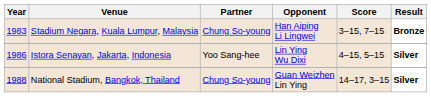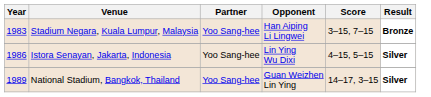Stadium Negara, Kuala Lumpur, Malaysia | Partner: Chung So-young -> Yoo Sang-hee
National Stadium, Bangkok, Thailand | Year: 1988 -> 1989
National Stadium, Bangkok, Thailand | Partner: Chung So-young -> Yoo Sang-hee
